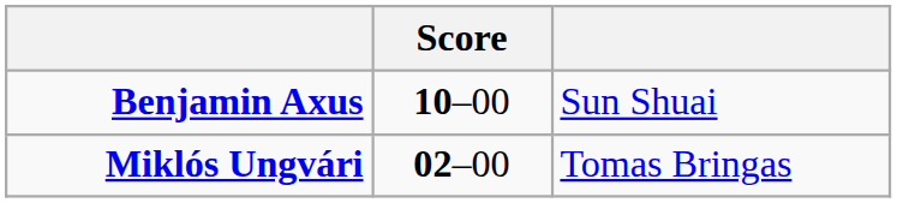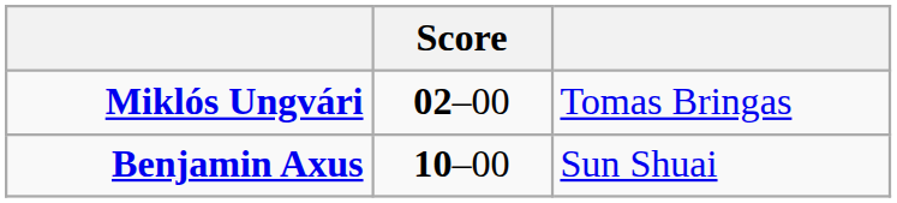rows swapped: Miklós Ungvári <-> Benjamin Axus
